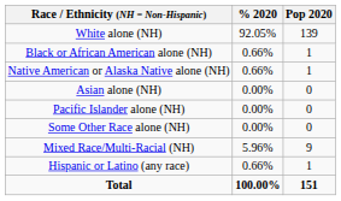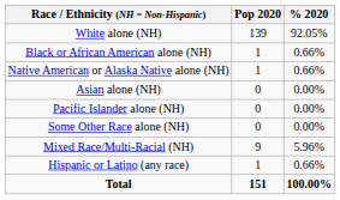columns swapped: Pop 2020 <-> % 2020
